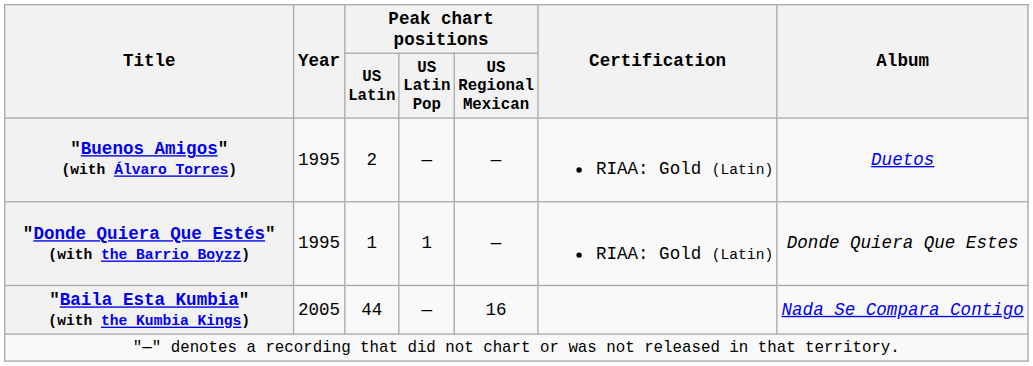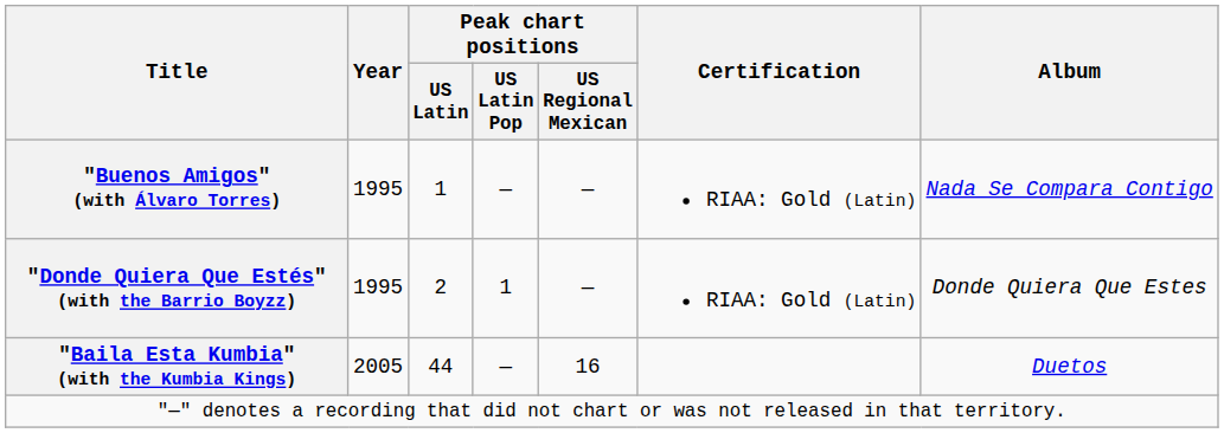"Buenos Amigos" (with Álvaro Torres) | Peak chart positions / US Latin: 2 -> 1
"Buenos Amigos" (with Álvaro Torres) | Album: Duetos -> Nada Se Compara Contigo
"Donde Quiera Que Estés" (with the Barrio Boyzz) | Peak chart positions / US Latin: 1 -> 2
"Baila Esta Kumbia" (with the Kumbia Kings) | Album: Nada Se Compara Contigo -> Duetos
